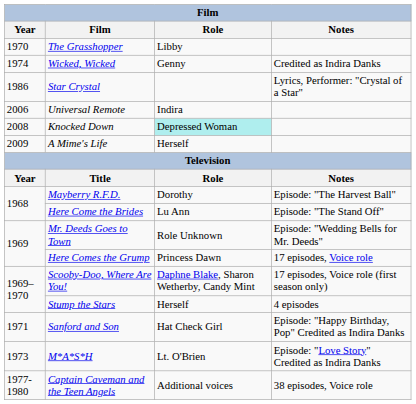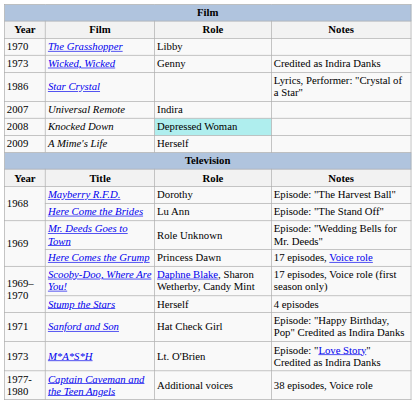Wicked, Wicked | Year: 1974 -> 1973
Universal Remote | Year: 2006 -> 2007
